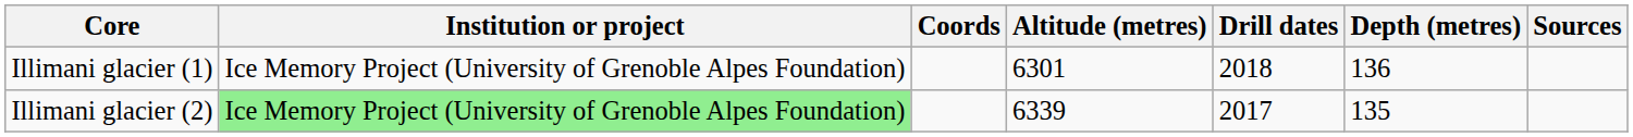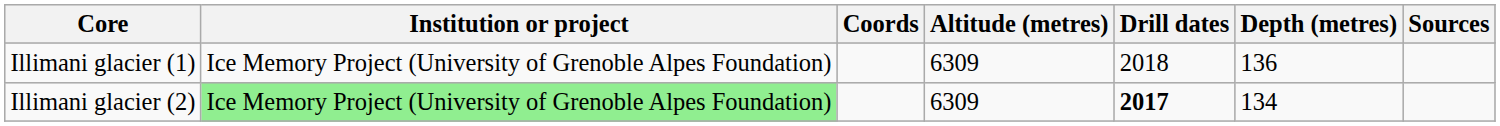Illimani glacier (1) | Altitude (metres): 6301 -> 6309
Illimani glacier (2) | Altitude (metres): 6339 -> 6309
Illimani glacier (2) | Drill dates: normal -> bold
Illimani glacier (2) | Depth (metres): 135 -> 134
